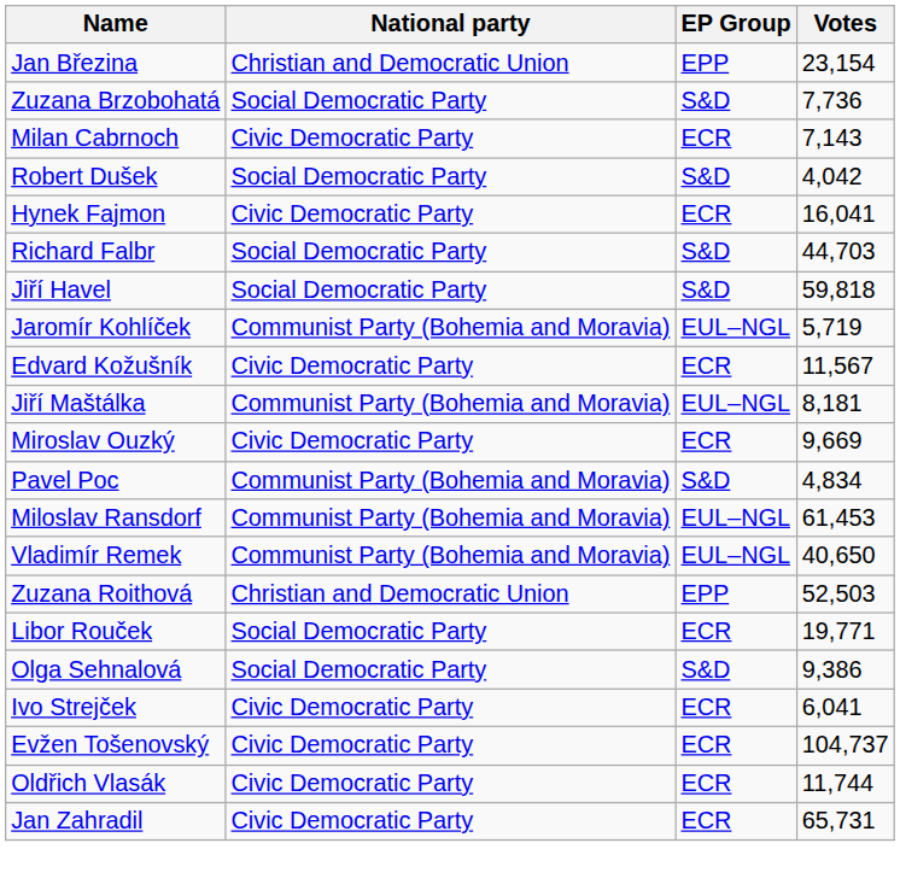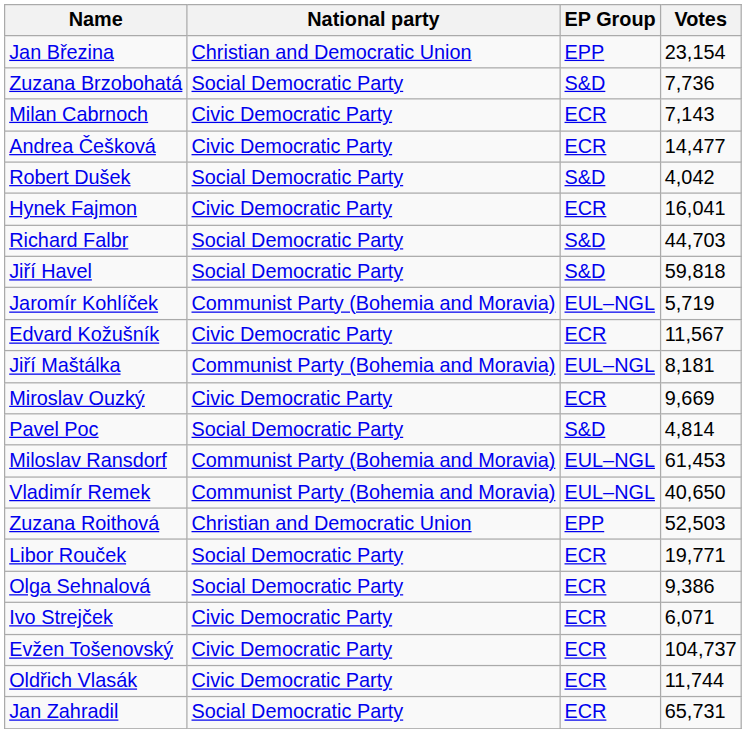+ row: Andrea Češková | Civic Democratic Party | ECR | 14,477
Pavel Poc | National party: Communist Party (Bohemia and Moravia) -> Social Democratic Party
Pavel Poc | Votes: 4,834 -> 4,814
Olga Sehnalová | EP Group: S&D -> ECR
Ivo Strejček | Votes: 6,041 -> 6,071
Jan Zahradil | National party: Civic Democratic Party -> Social Democratic Party
